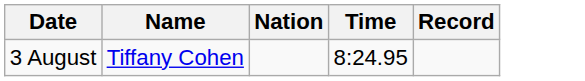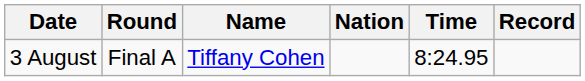+ column: Round | Final A
